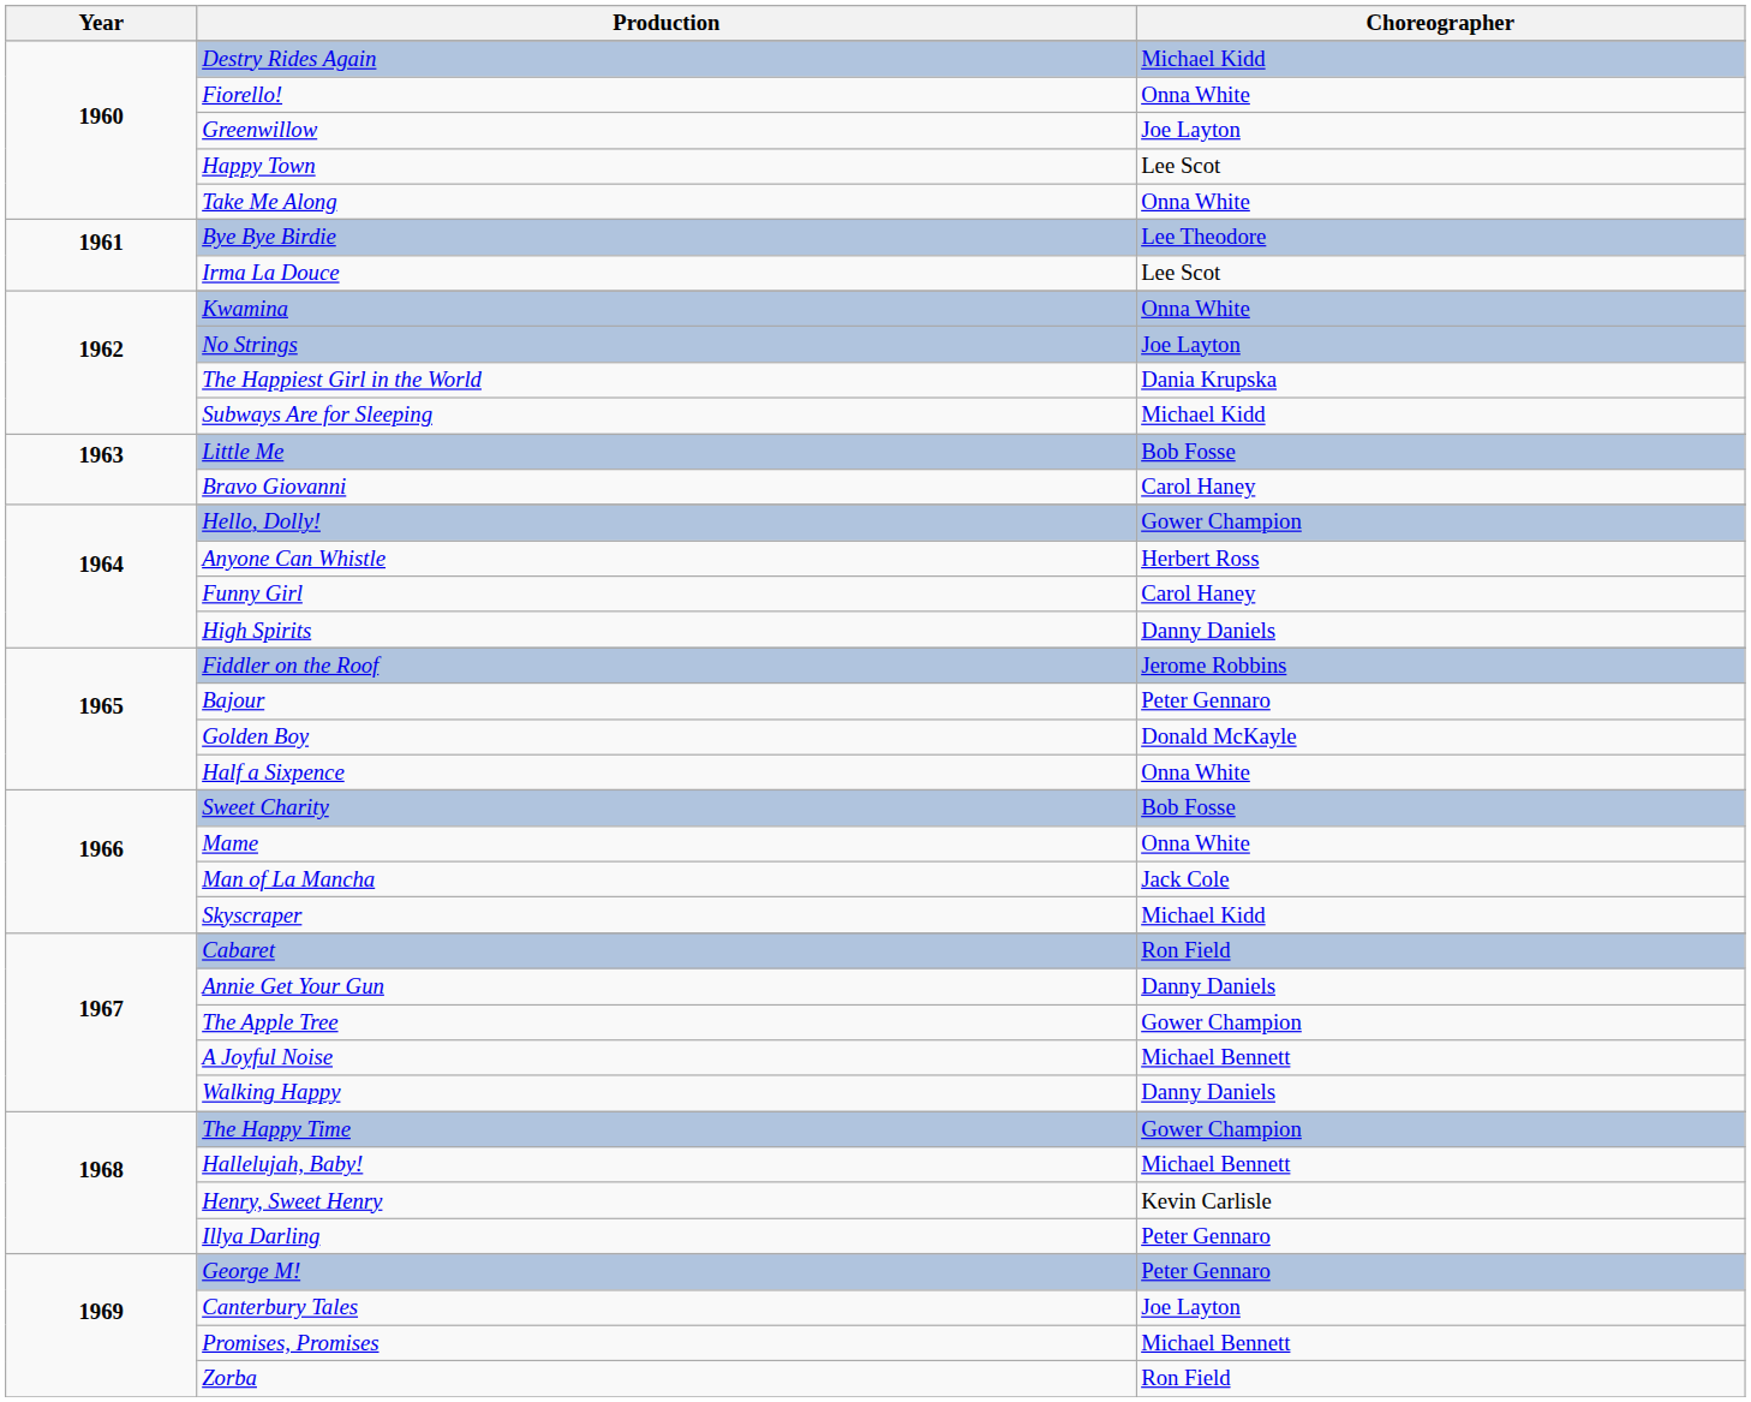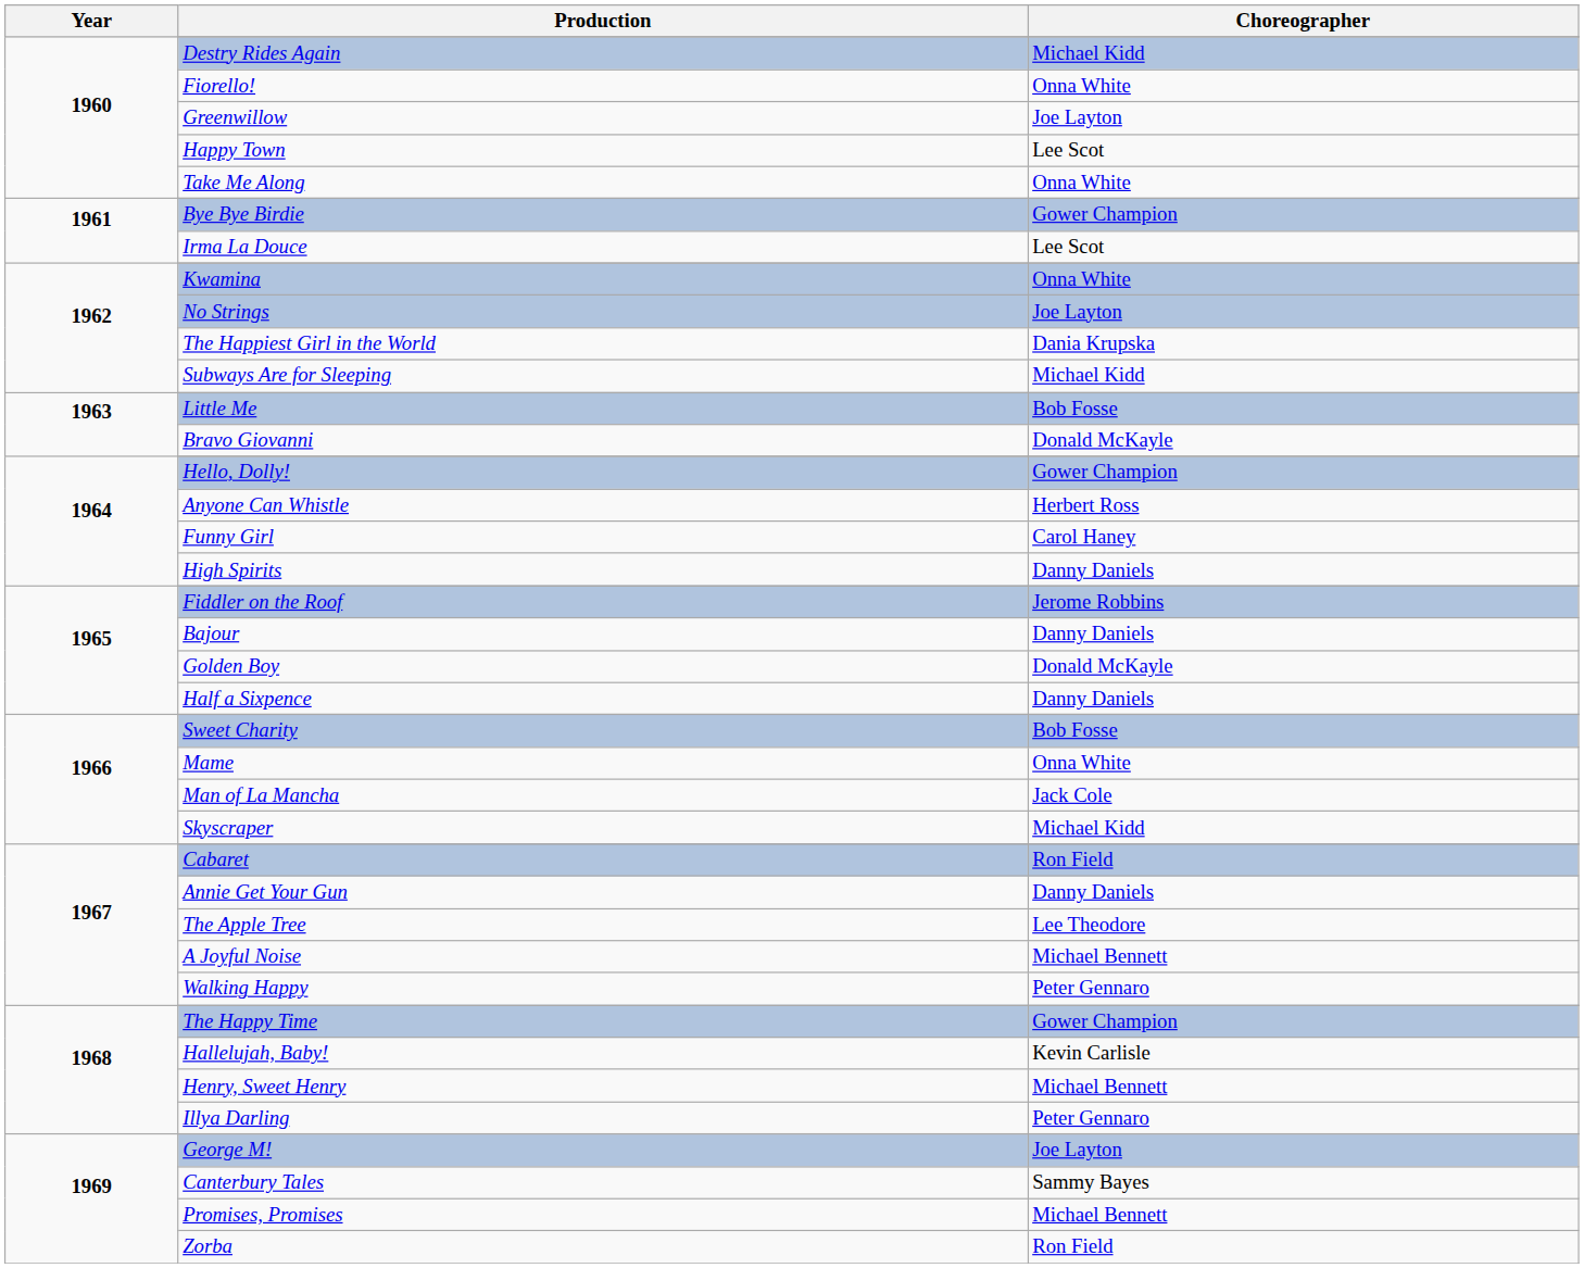Bye Bye Birdie | Choreographer: Lee Theodore -> Gower Champion
Bravo Giovanni | Choreographer: Carol Haney -> Donald McKayle
Bajour | Choreographer: Peter Gennaro -> Danny Daniels
Half a Sixpence | Choreographer: Onna White -> Danny Daniels
The Apple Tree | Choreographer: Gower Champion -> Lee Theodore
Walking Happy | Choreographer: Danny Daniels -> Peter Gennaro
Hallelujah, Baby! | Choreographer: Michael Bennett -> Kevin Carlisle
Henry, Sweet Henry | Choreographer: Kevin Carlisle -> Michael Bennett
George M! | Choreographer: Peter Gennaro -> Joe Layton
Canterbury Tales | Choreographer: Joe Layton -> Sammy Bayes
